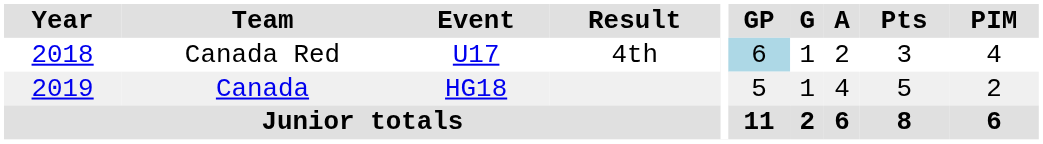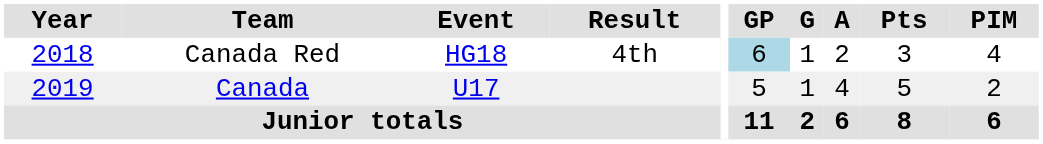Canada Red | Event: U17 -> HG18
Canada | Event: HG18 -> U17
